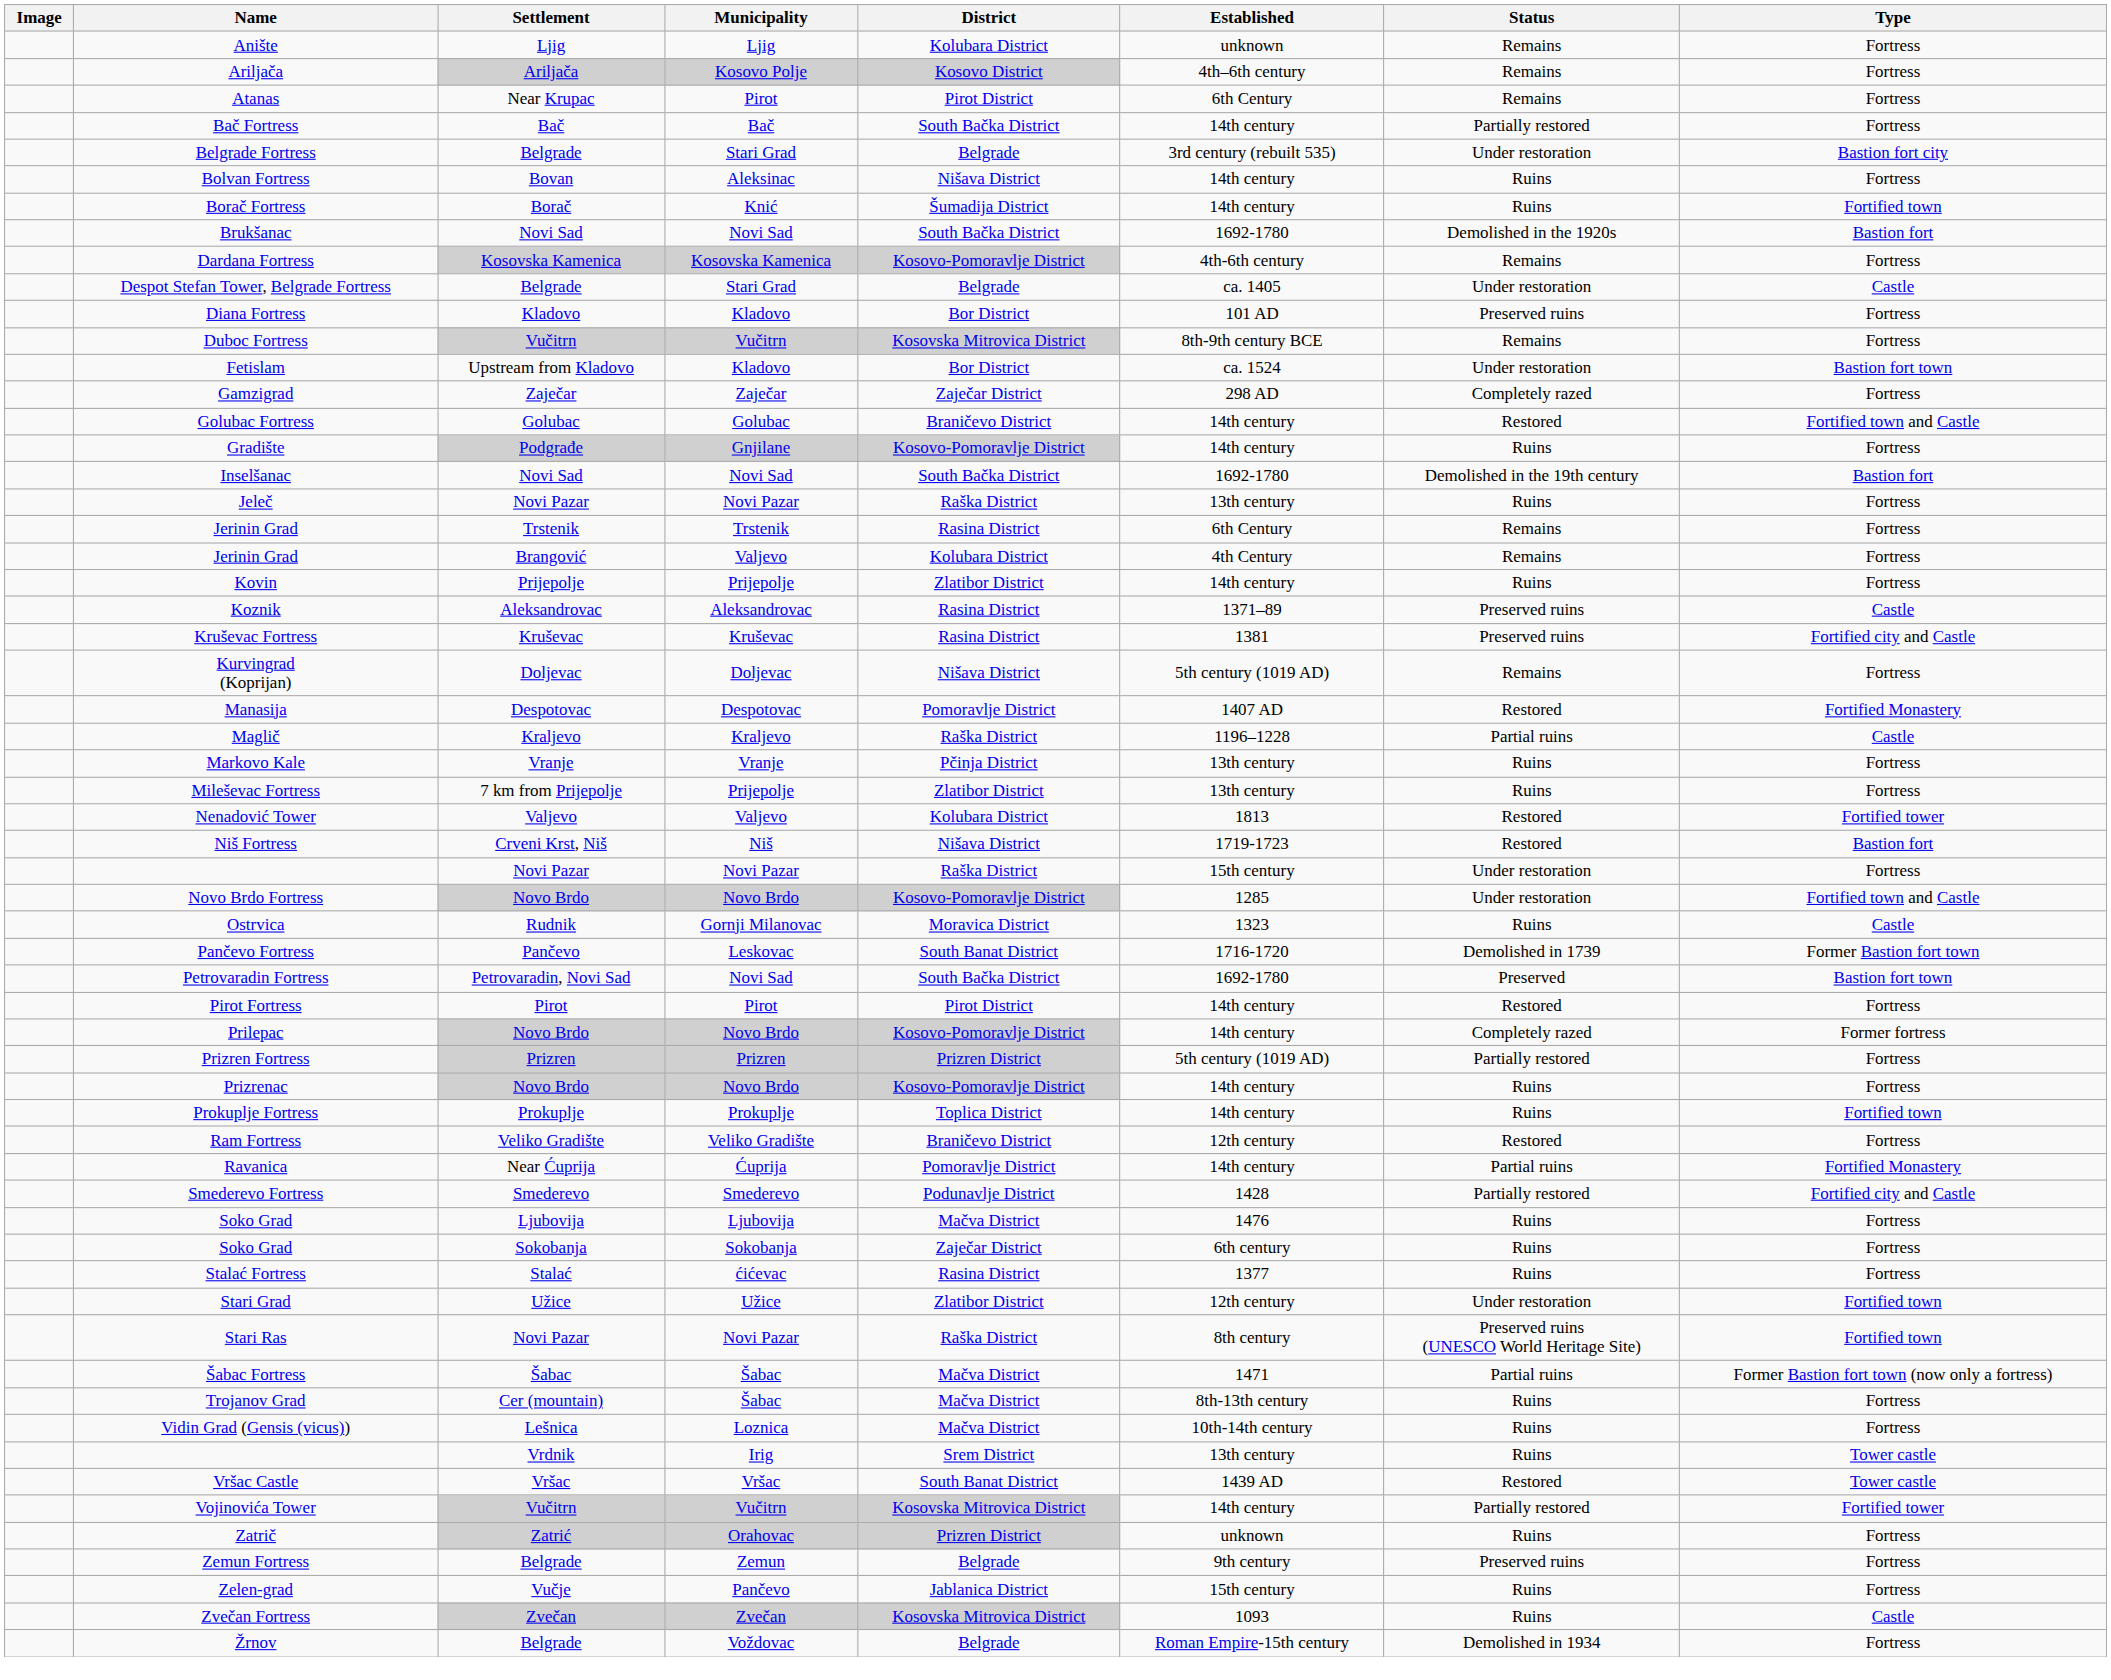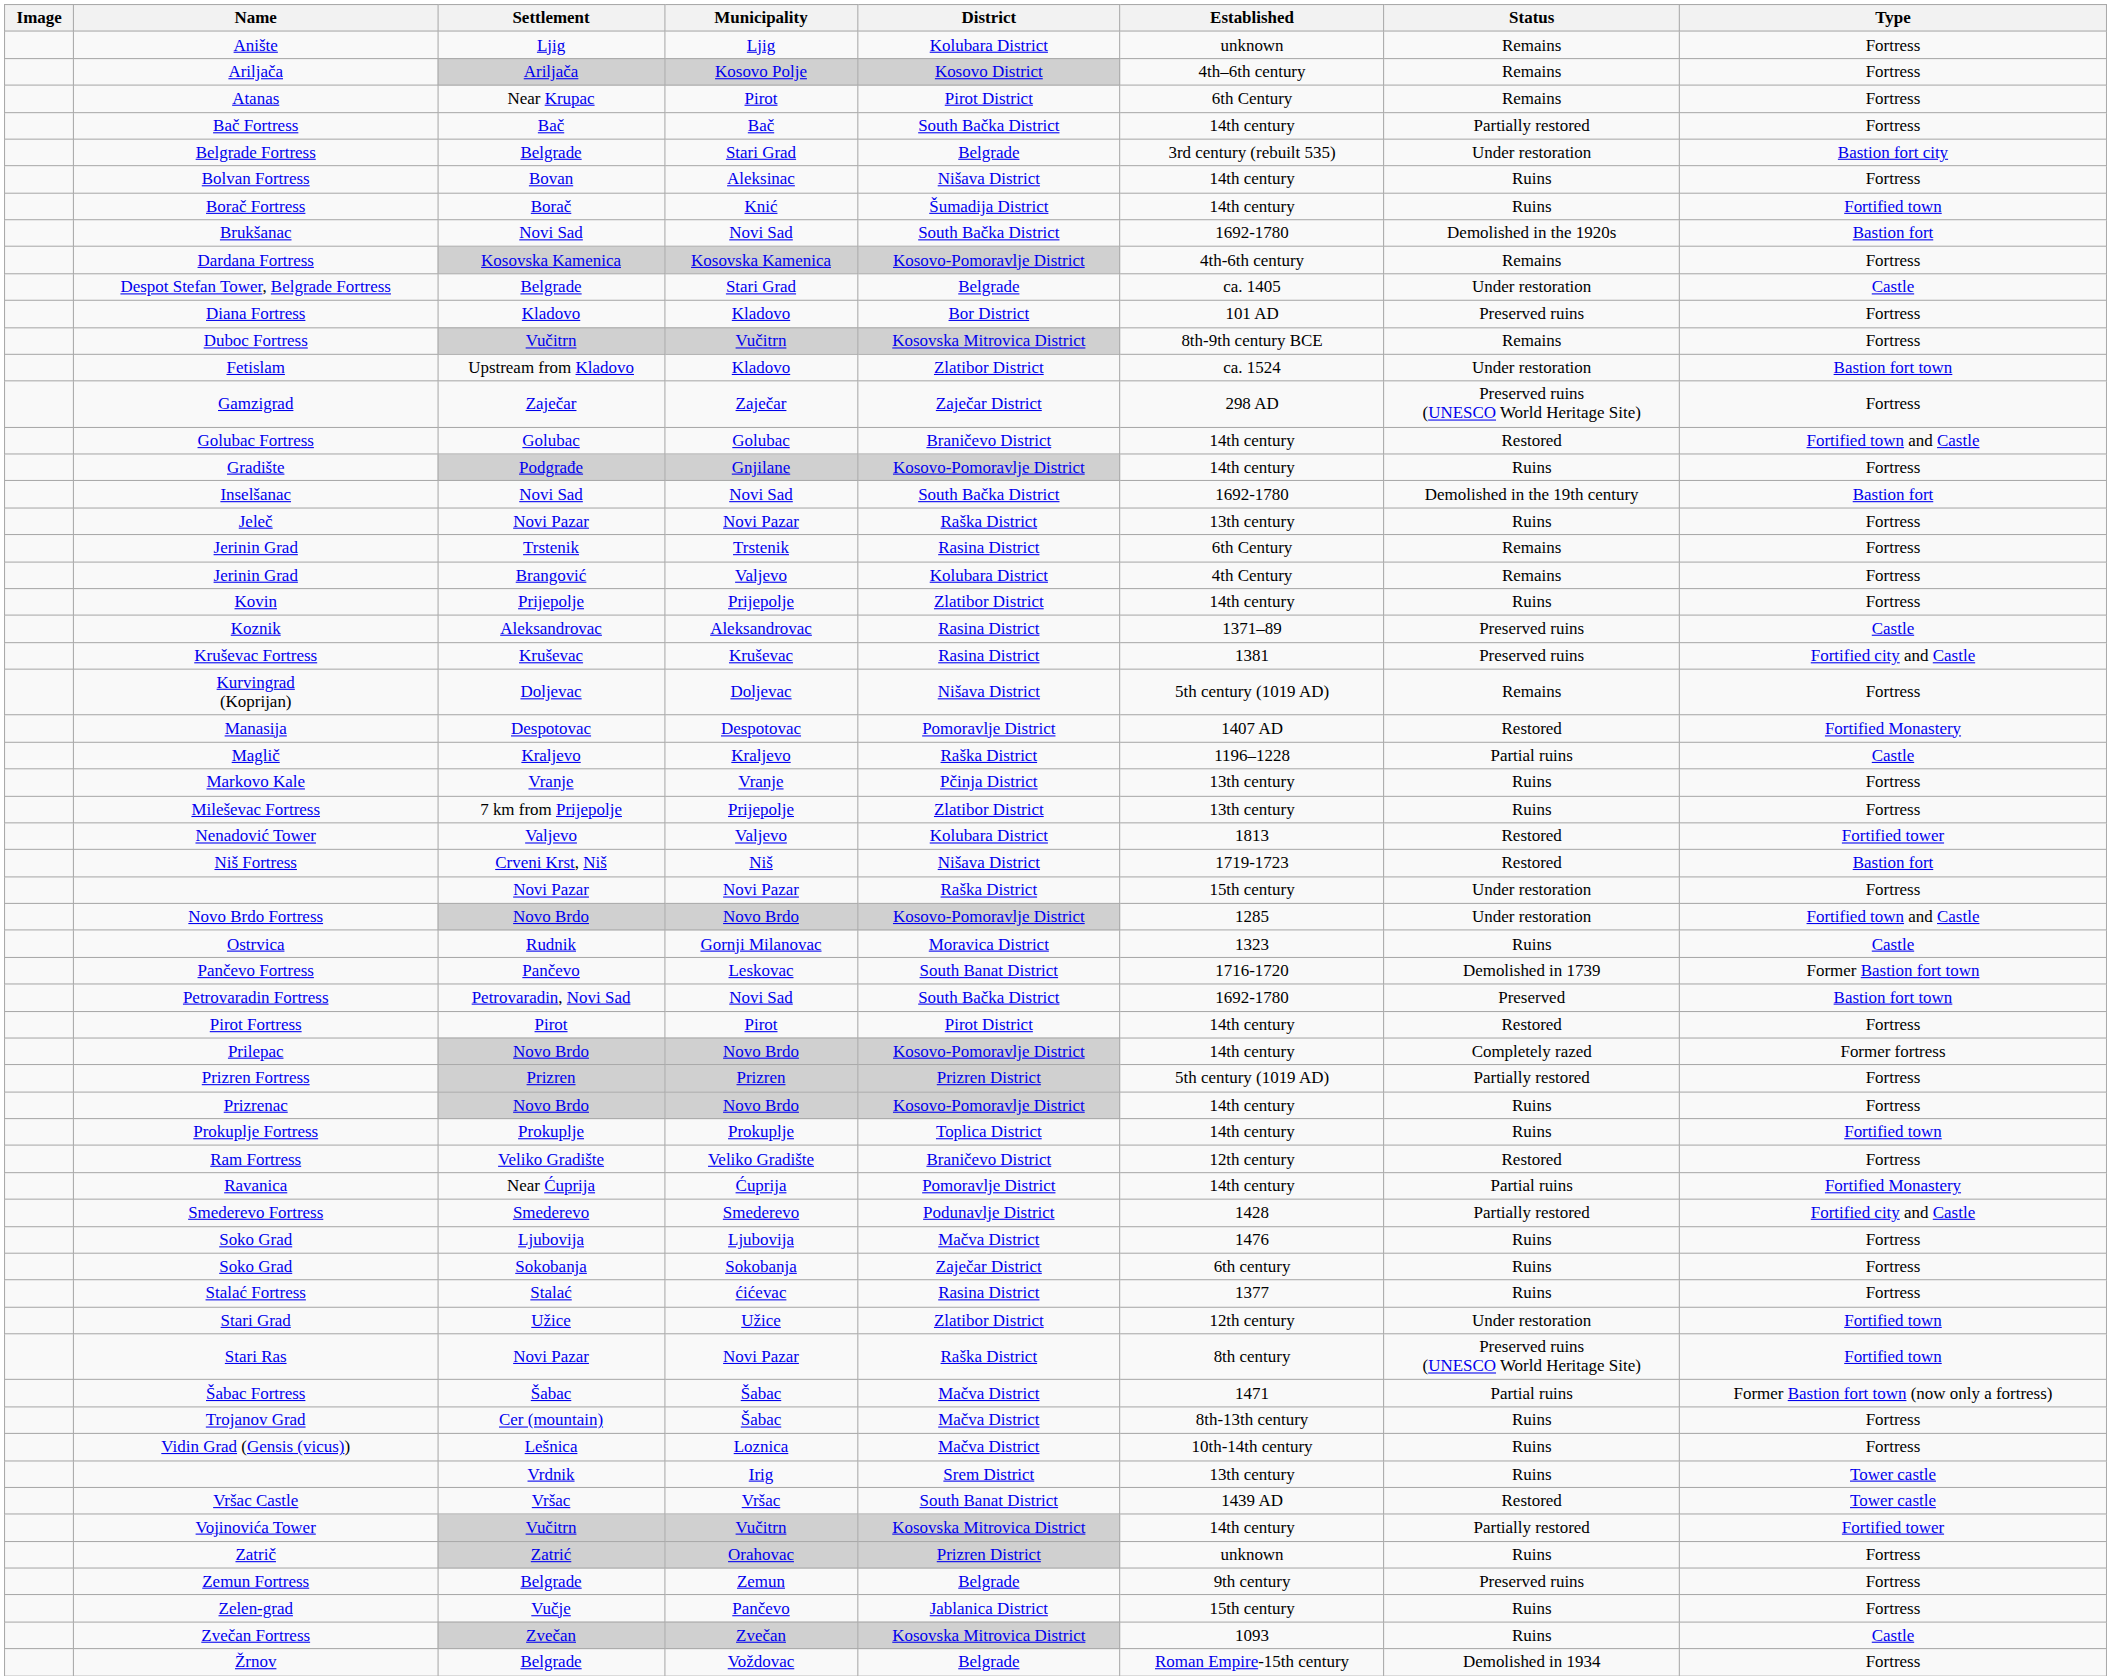Fetislam | District: Bor District -> Zlatibor District
Gamzigrad | Status: Completely razed -> Preserved ruins (UNESCO World Heritage Site)
